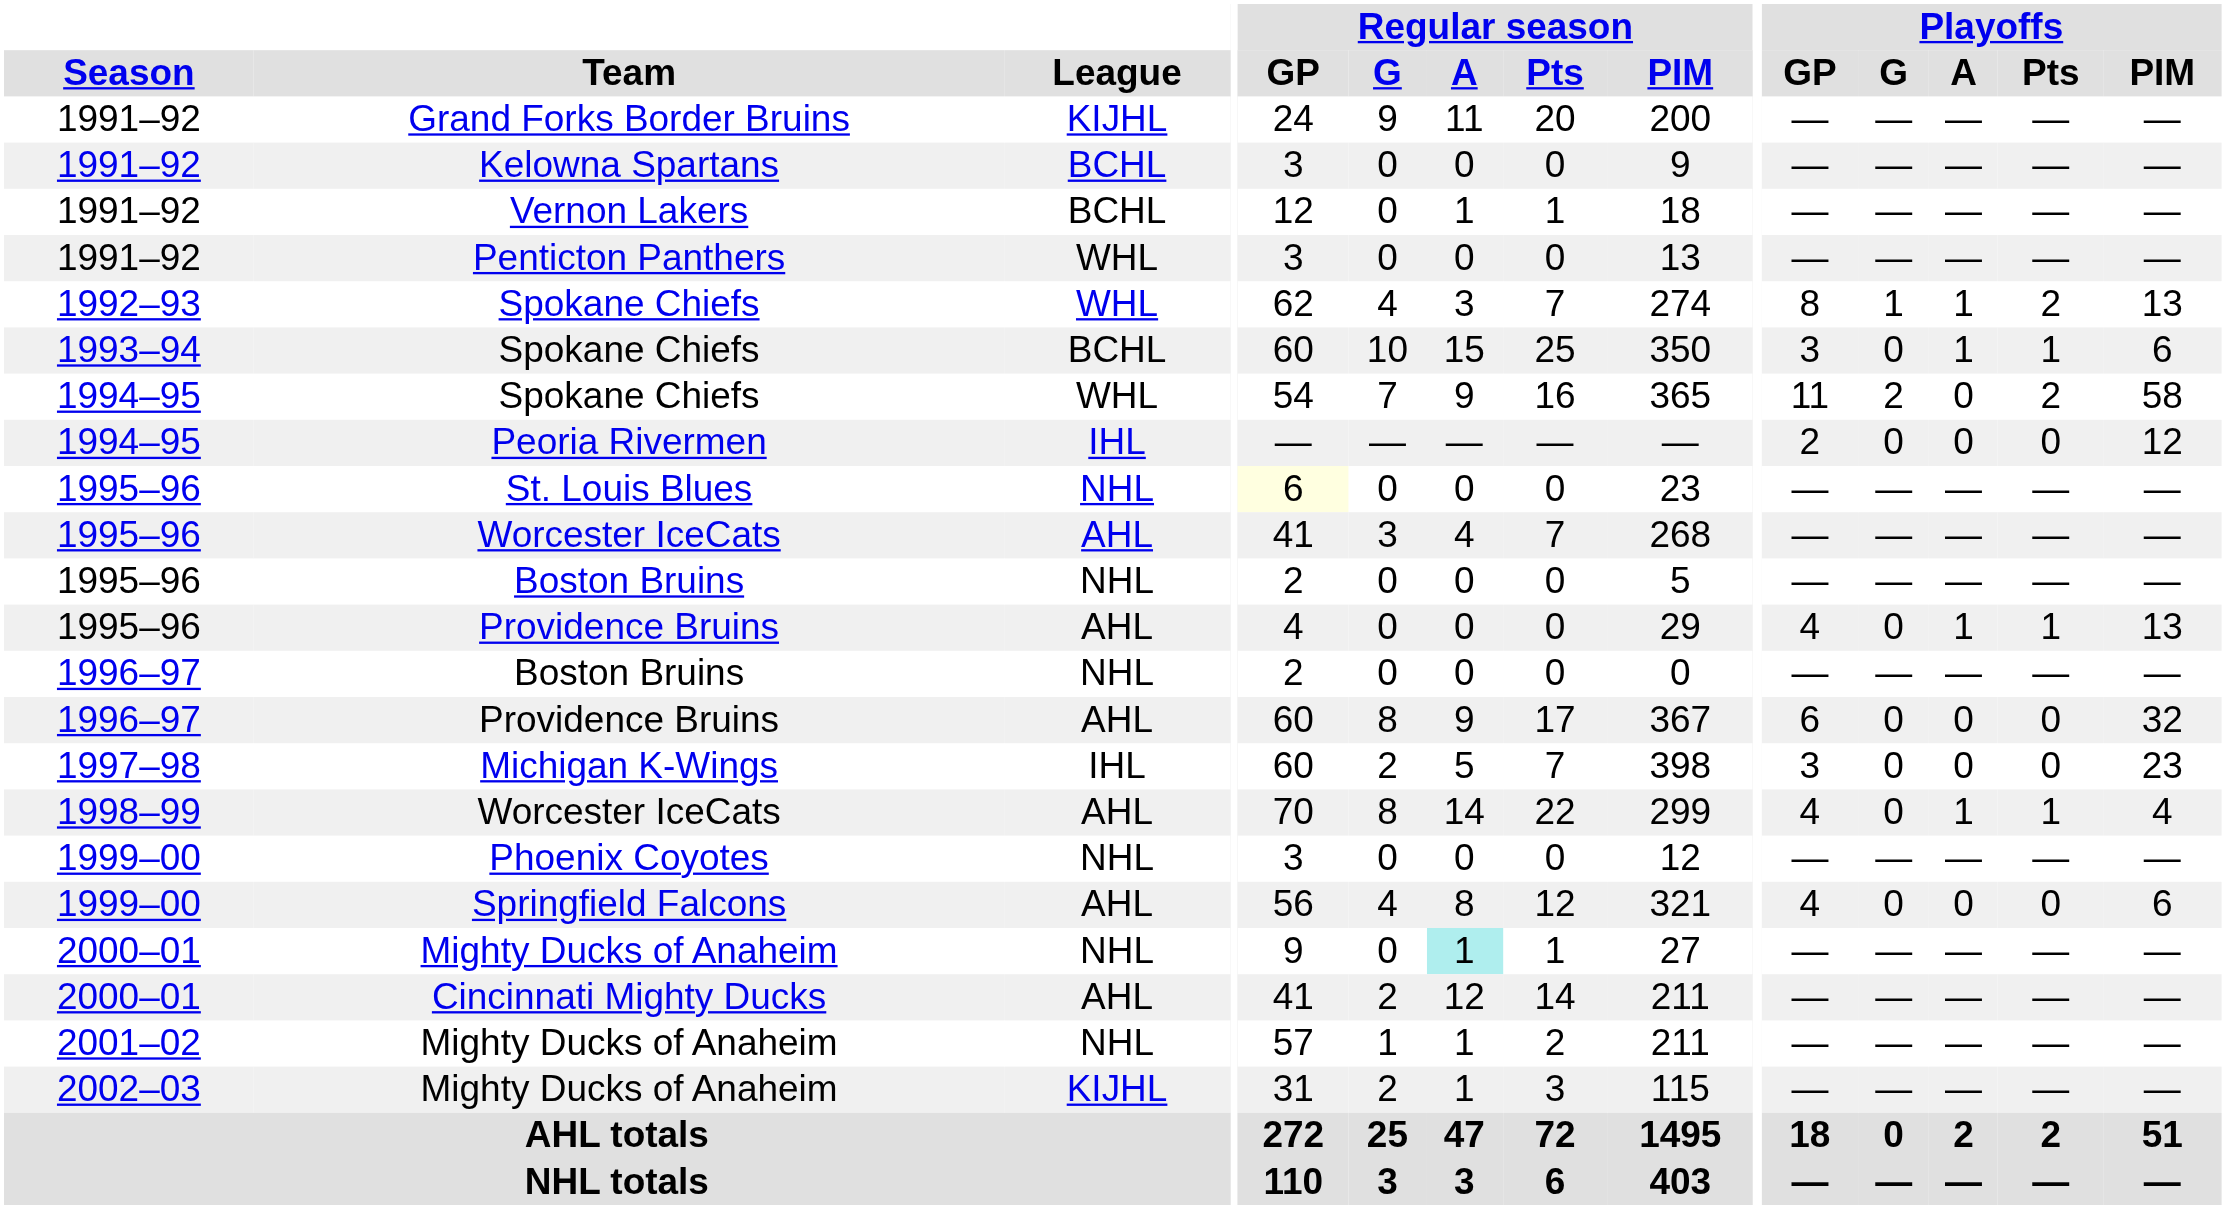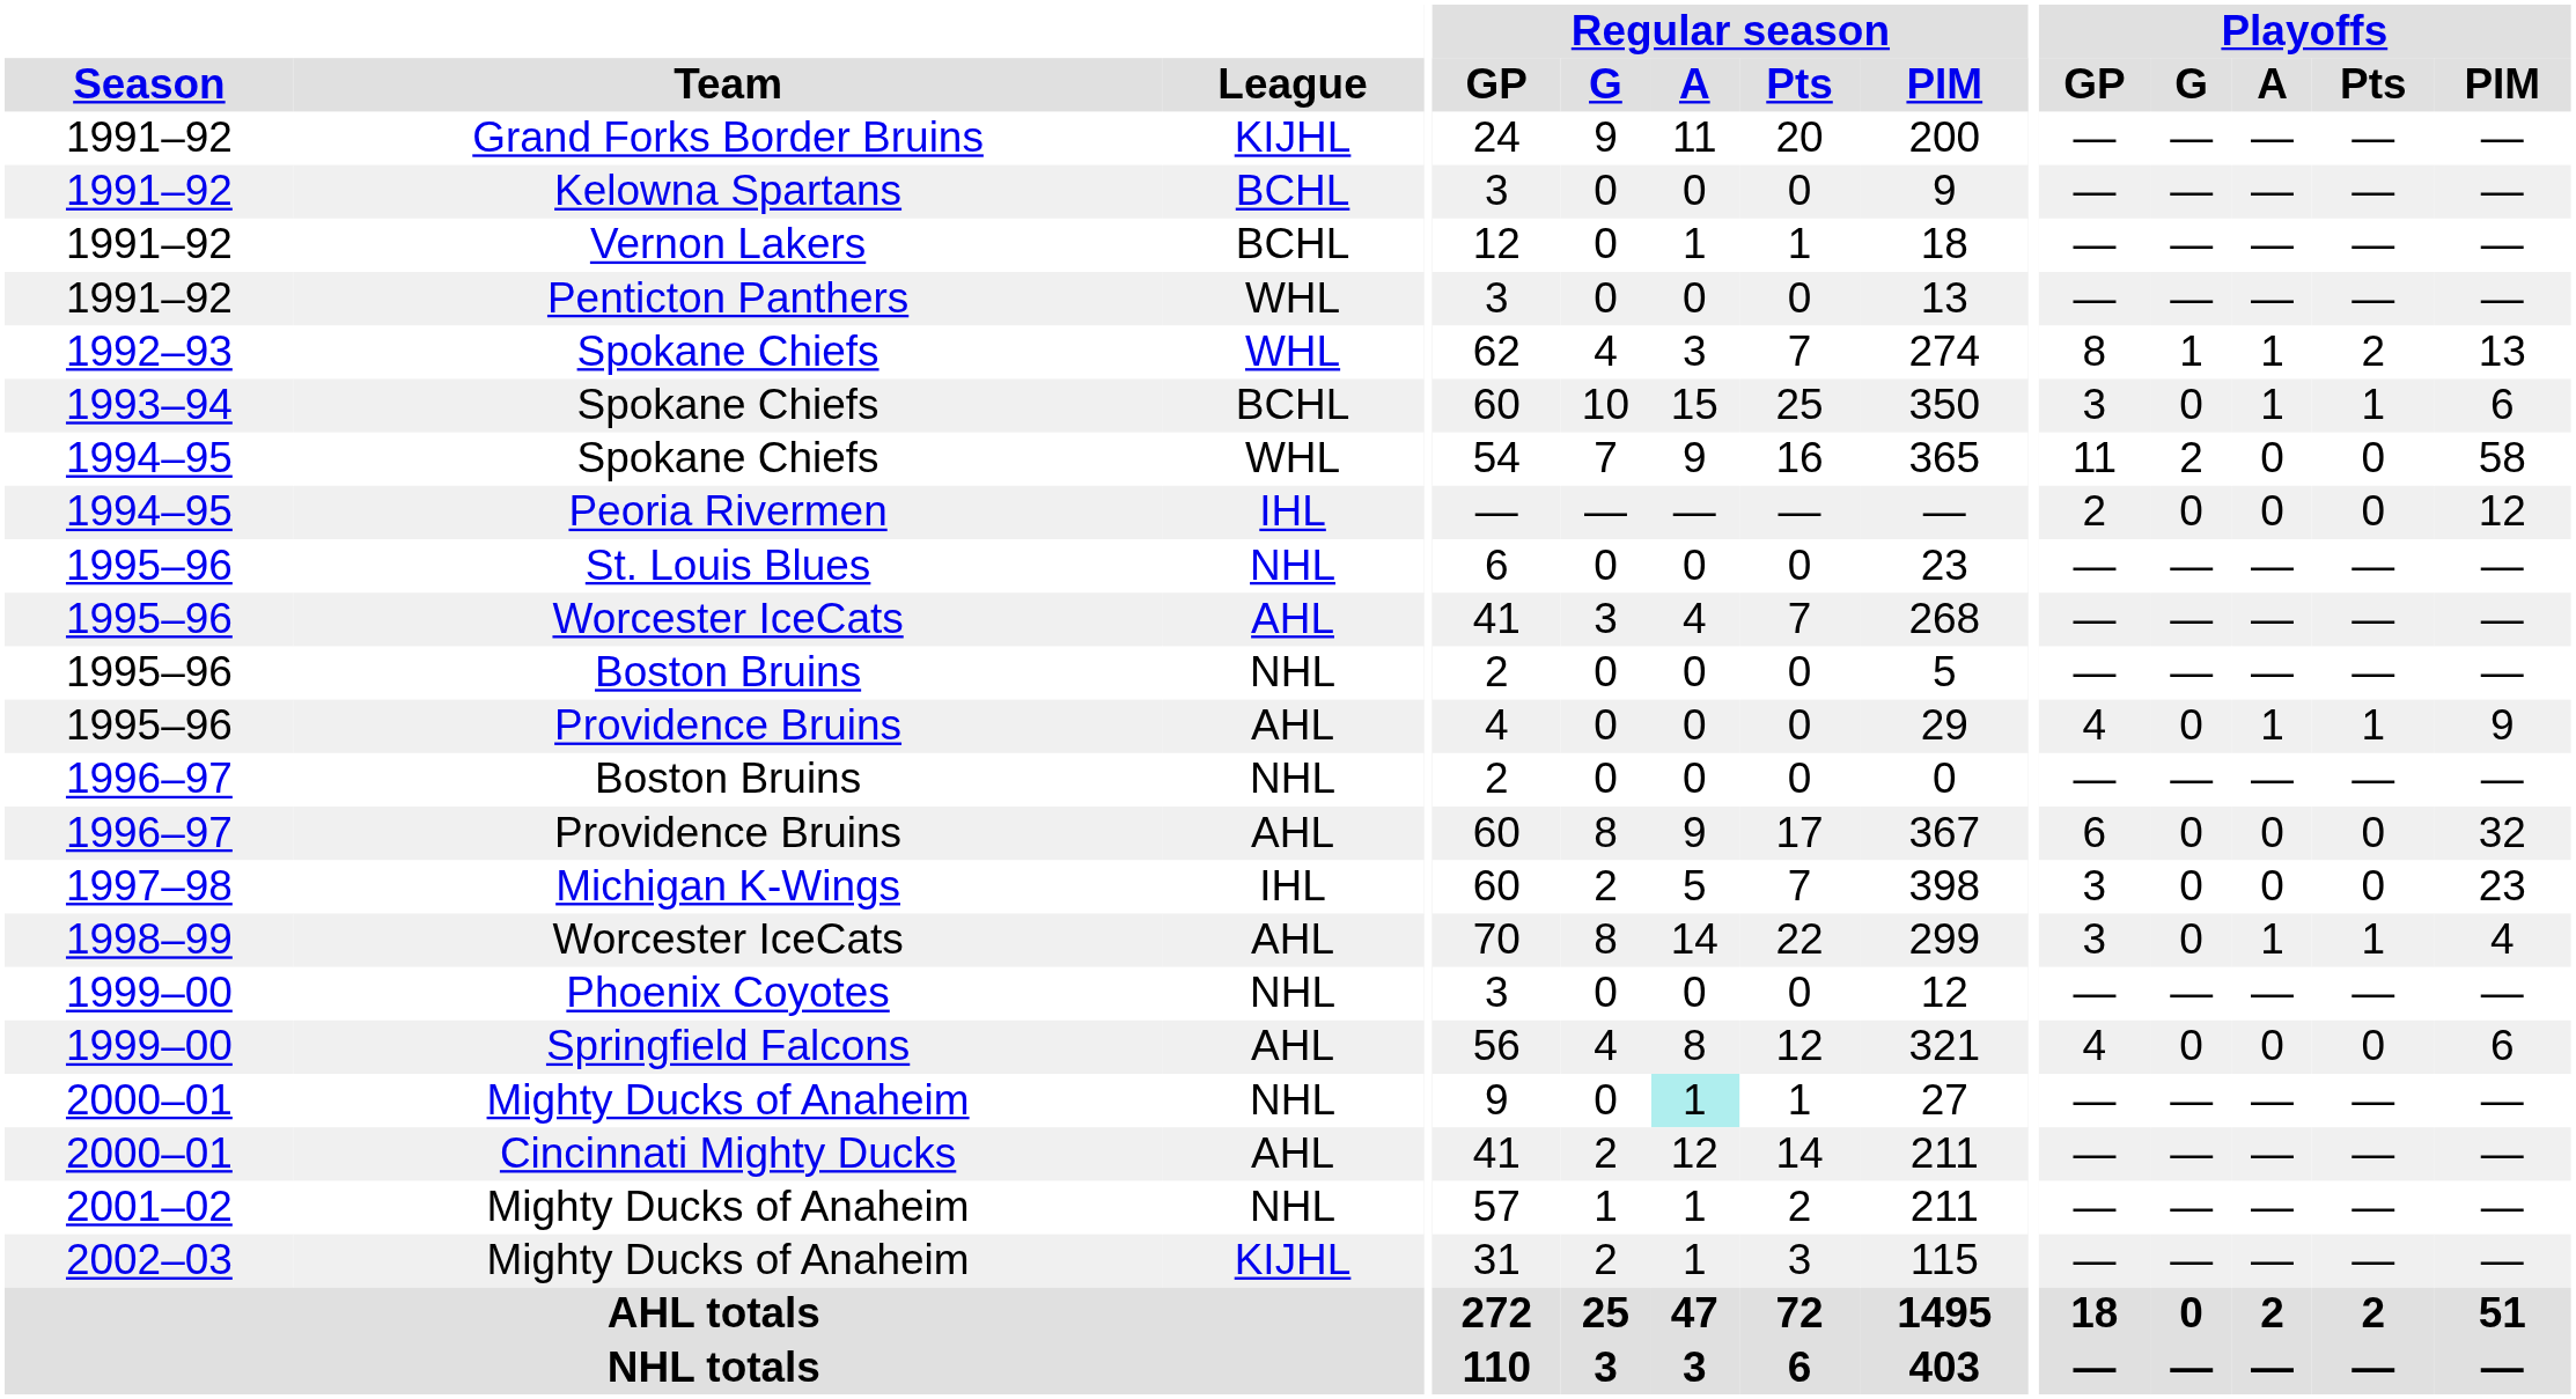1994–95 / Spokane Chiefs | Playoffs / Pts: 2 -> 0
St. Louis Blues | Regular season / GP: lightyellow background -> no background
1995–96 / Providence Bruins | Playoffs / PIM: 13 -> 9
1998–99 / Worcester IceCats | Playoffs / GP: 4 -> 3
